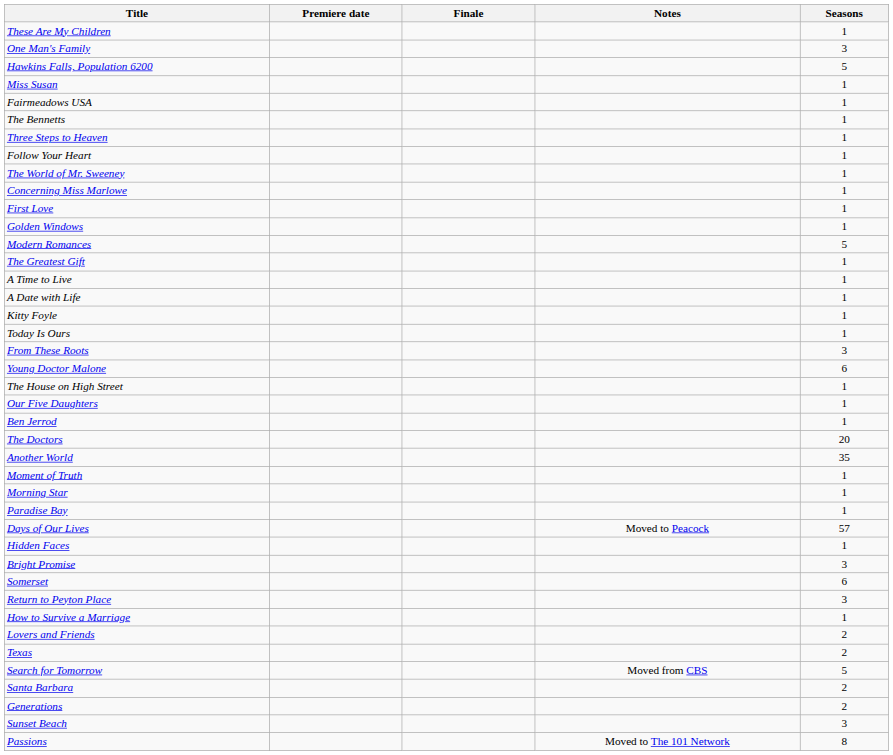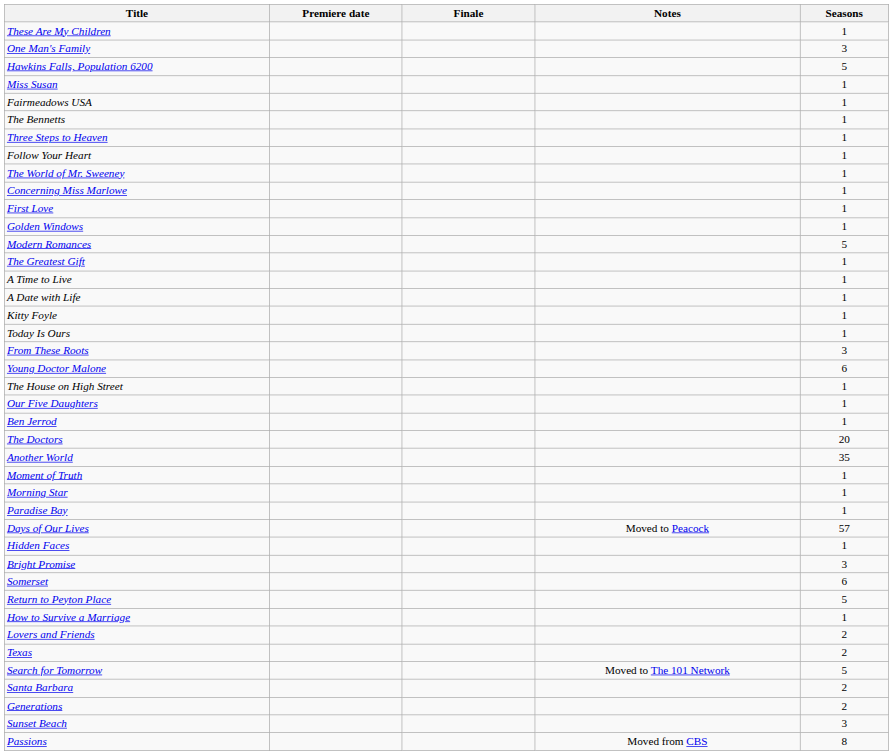Return to Peyton Place | Seasons: 3 -> 5
Search for Tomorrow | Notes: Moved from CBS -> Moved to The 101 Network
Passions | Notes: Moved to The 101 Network -> Moved from CBS
